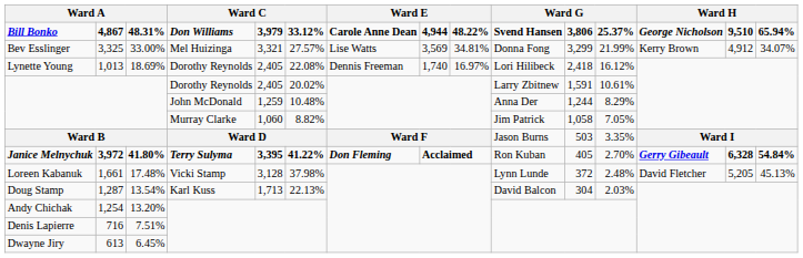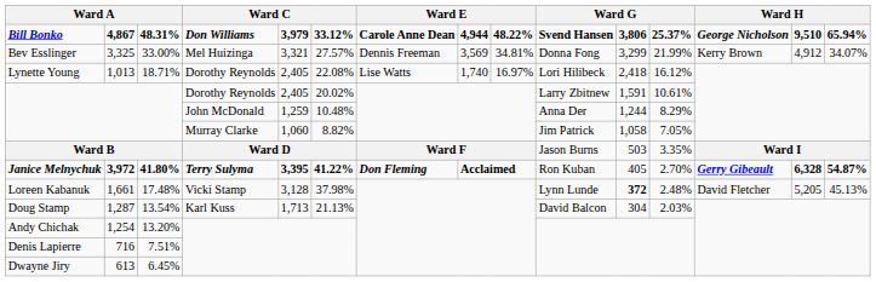Bev Esslinger | column 7: Lise Watts -> Dennis Freeman
Lynette Young | column 3: 18.69% -> 18.71%
Lynette Young | column 7: Dennis Freeman -> Lise Watts
Janice Melnychuk | column 15: 54.84% -> 54.87%
Loreen Kabanuk | column 11: normal -> bold
Doug Stamp | column 6: 22.13% -> 21.13%
